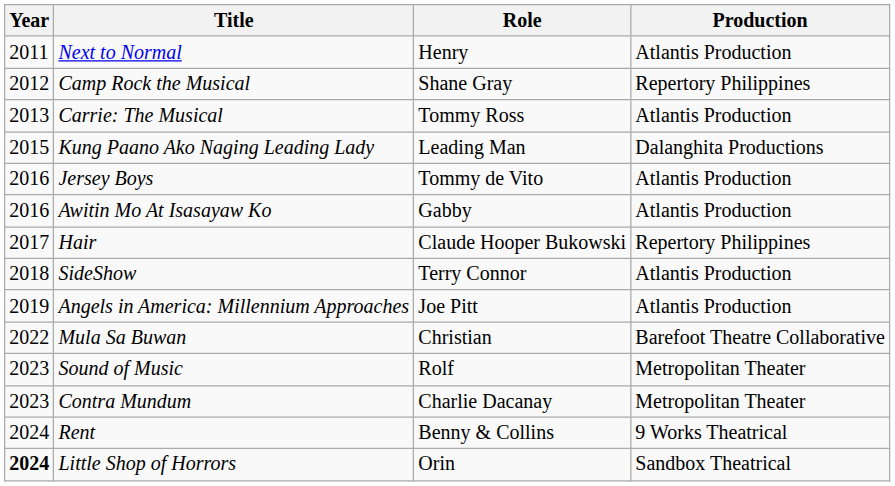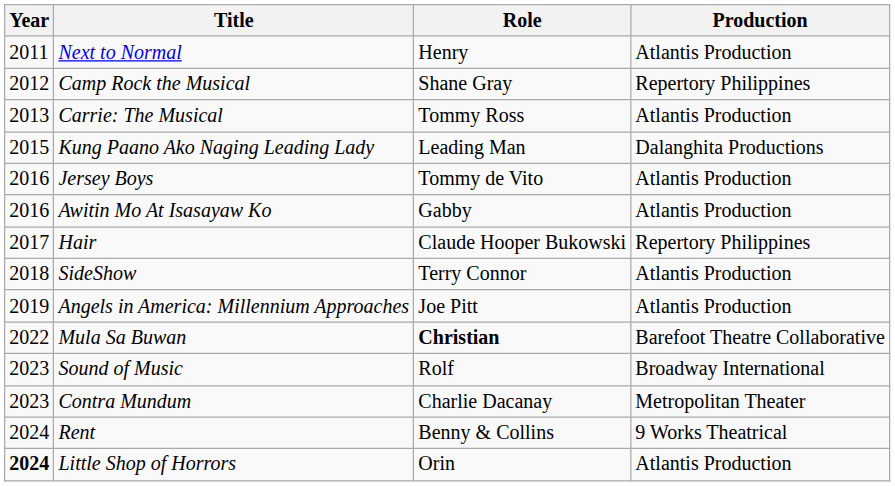Mula Sa Buwan | Role: normal -> bold
Sound of Music | Production: Metropolitan Theater -> Broadway International
Little Shop of Horrors | Production: Sandbox Theatrical -> Atlantis Production
